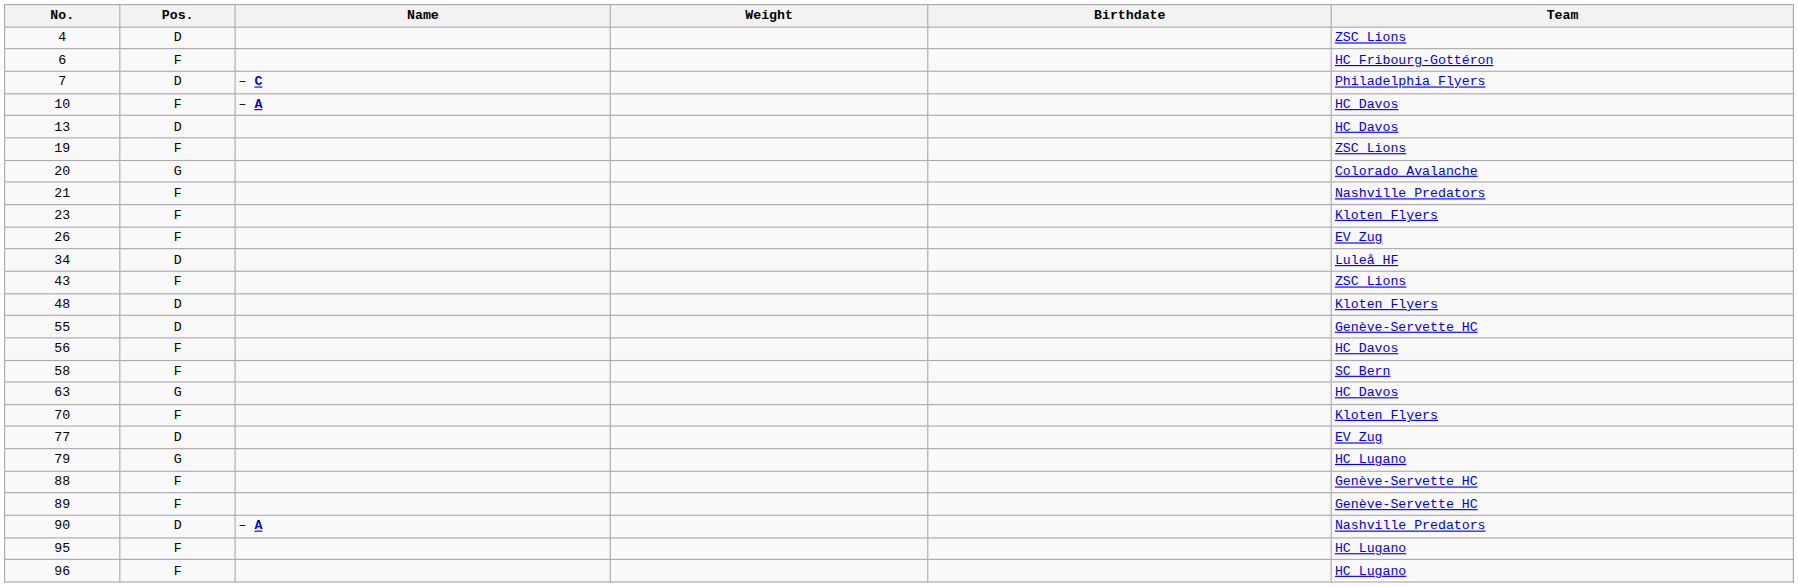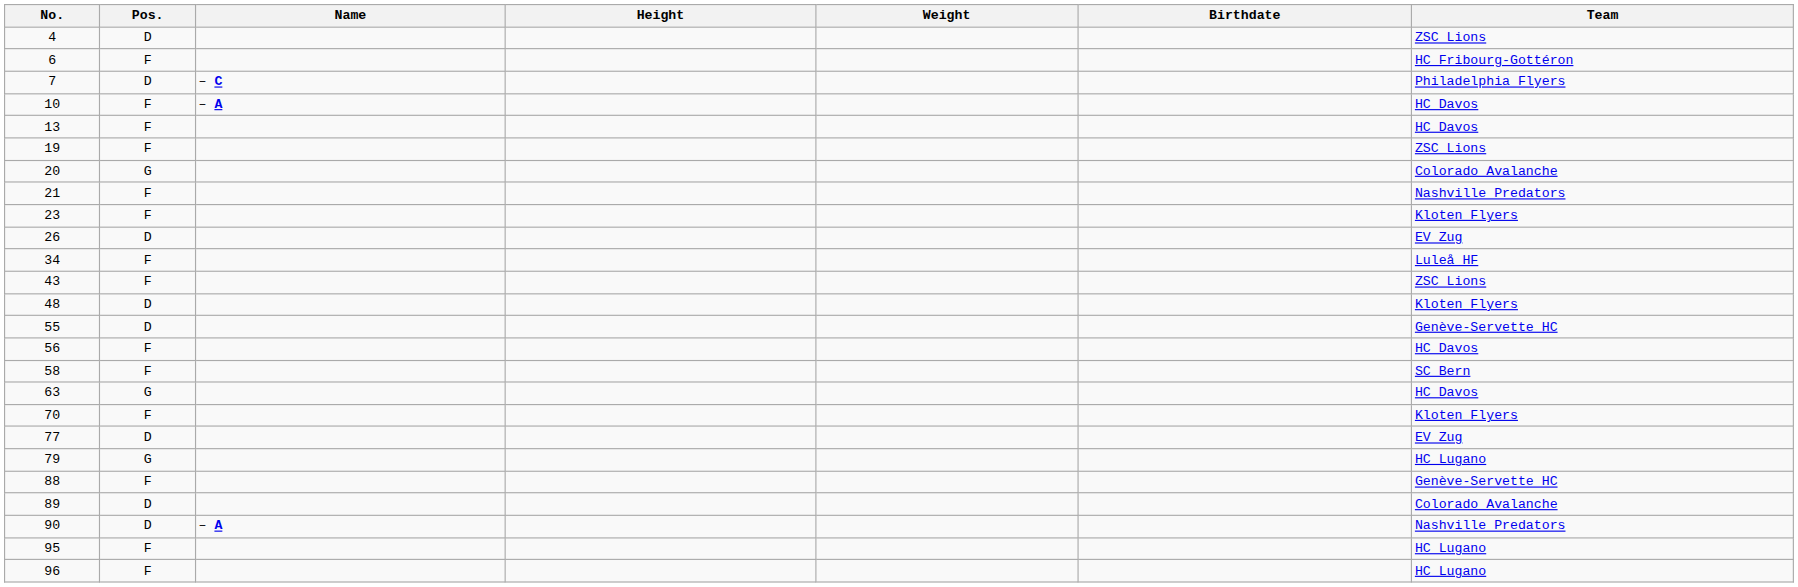+ column: Height
13 | Pos.: D -> F
26 | Pos.: F -> D
34 | Pos.: D -> F
89 | Pos.: F -> D
89 | Team: Genève-Servette HC -> Colorado Avalanche
